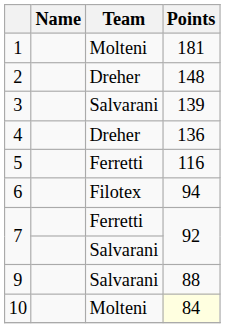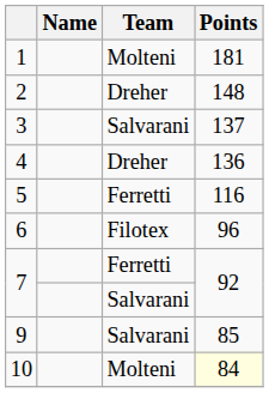3 | Points: 139 -> 137
6 | Points: 94 -> 96
9 | Points: 88 -> 85
